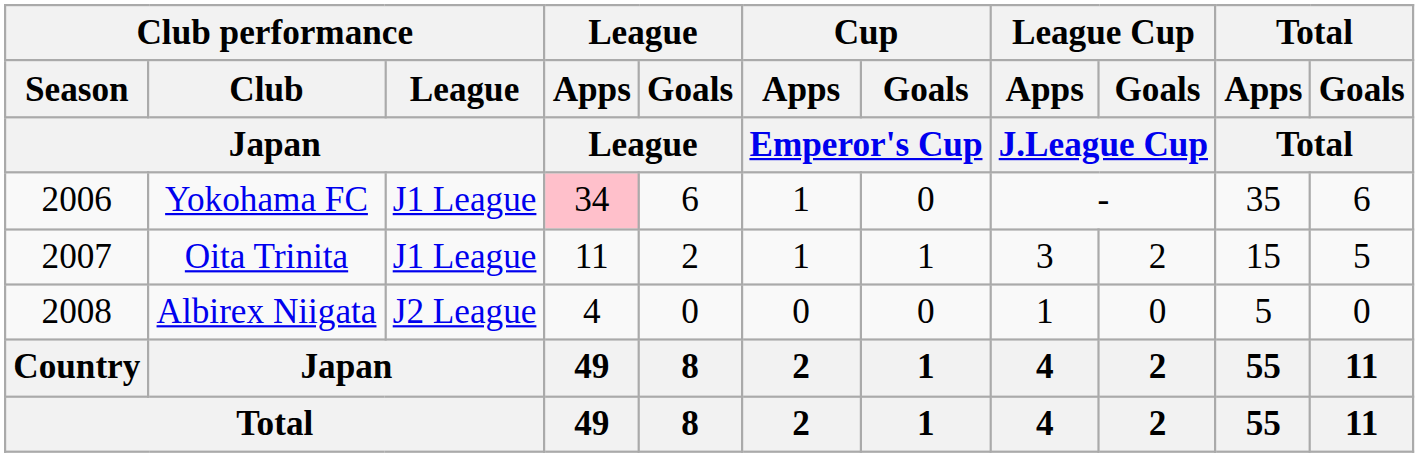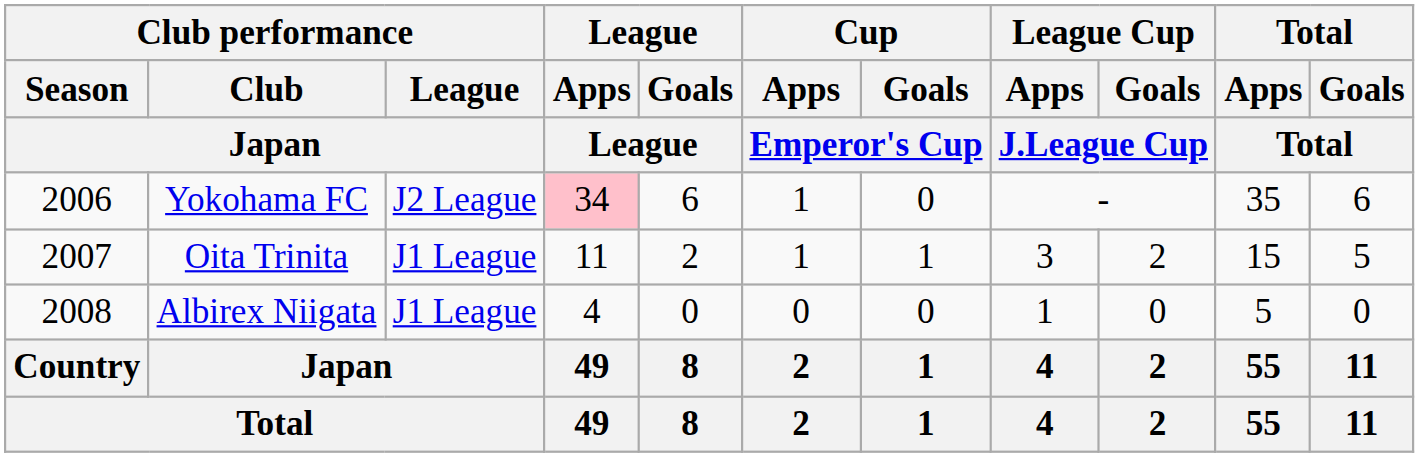Yokohama FC | Club performance / League / Japan: J1 League -> J2 League
Albirex Niigata | Club performance / League / Japan: J2 League -> J1 League
